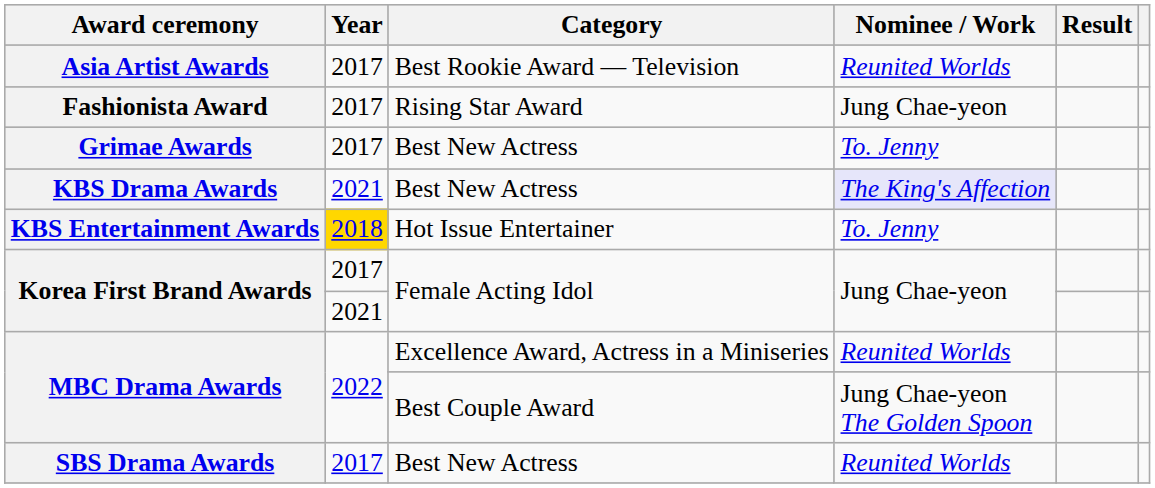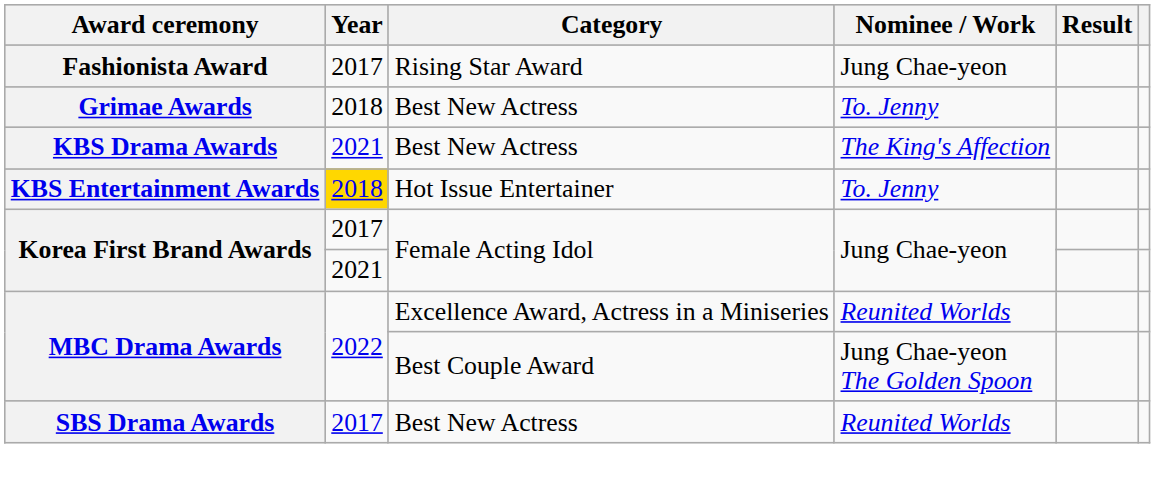- row: Asia Artist Awards | 2017 | Best Rookie Award — Television | Reunited Worlds
Grimae Awards | Year: 2017 -> 2018
KBS Drama Awards | Nominee / Work: lavender background -> no background
